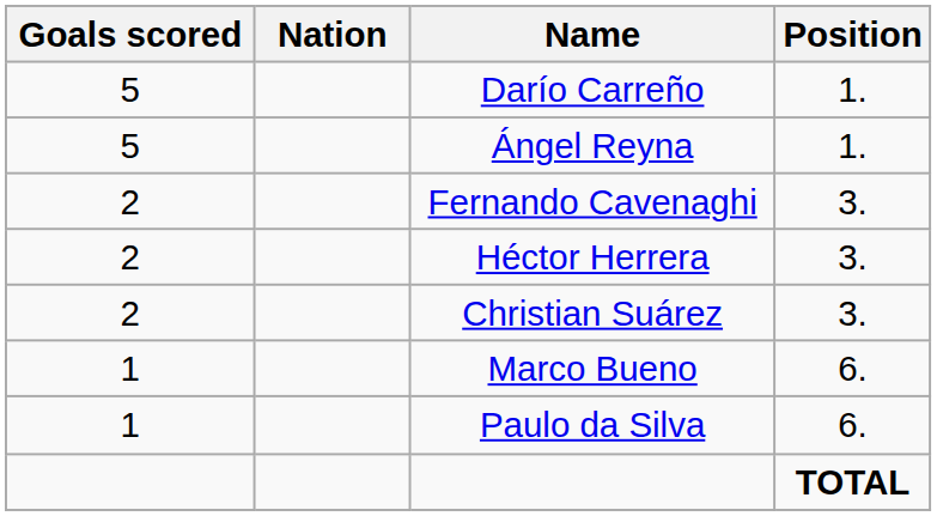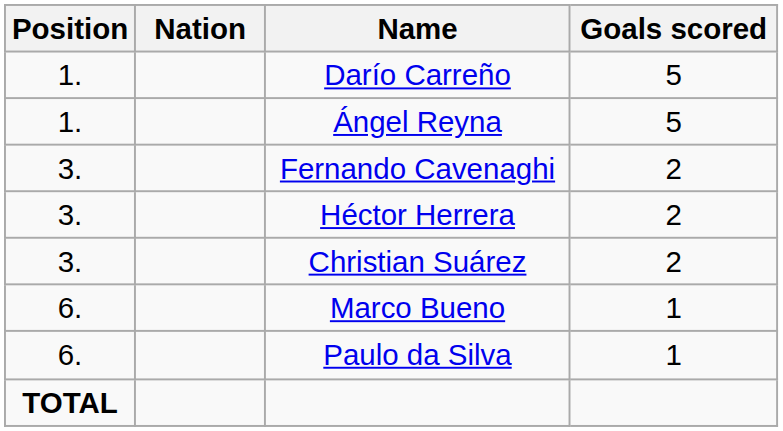columns swapped: Position <-> Goals scored
